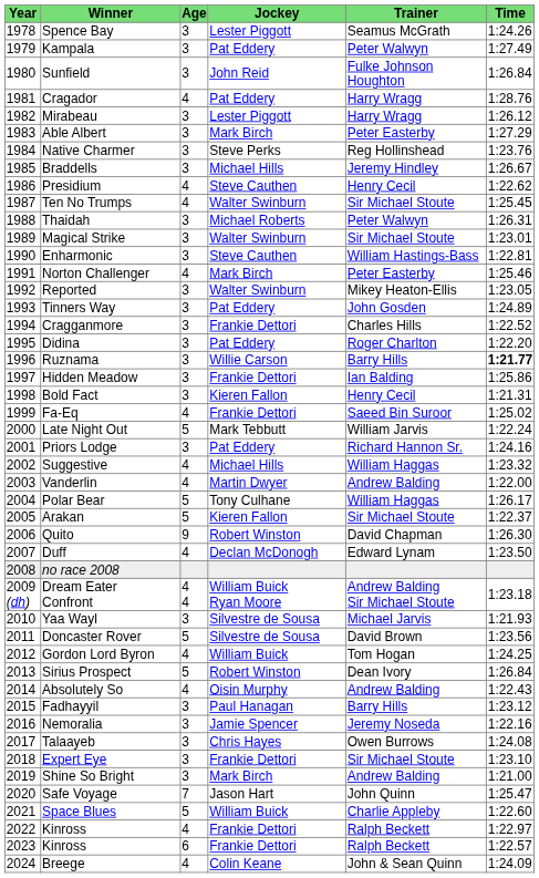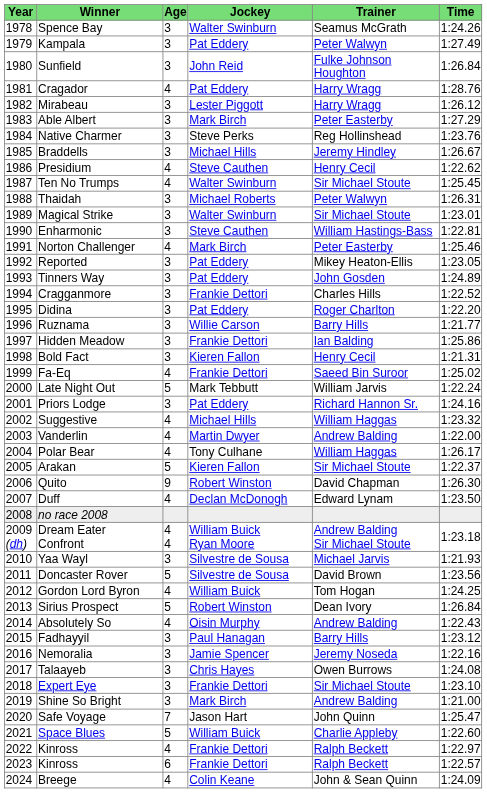Spence Bay | Jockey: Lester Piggott -> Walter Swinburn
Reported | Jockey: Walter Swinburn -> Pat Eddery
Ruznama | Time: bold -> normal
Polar Bear | Age: 5 -> 4
